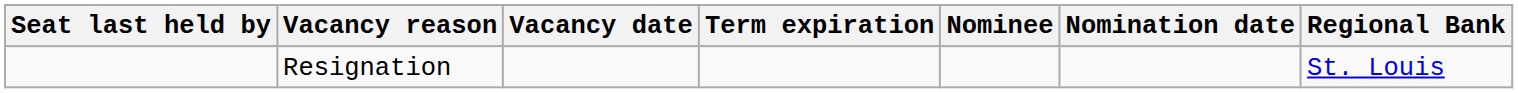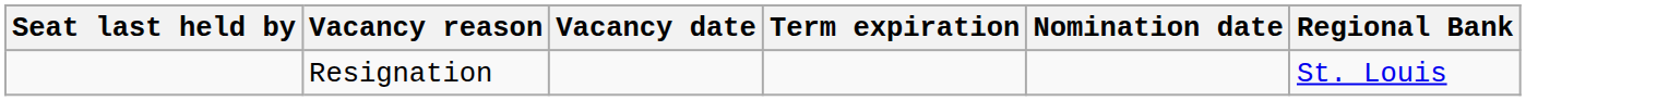- column: Nominee
